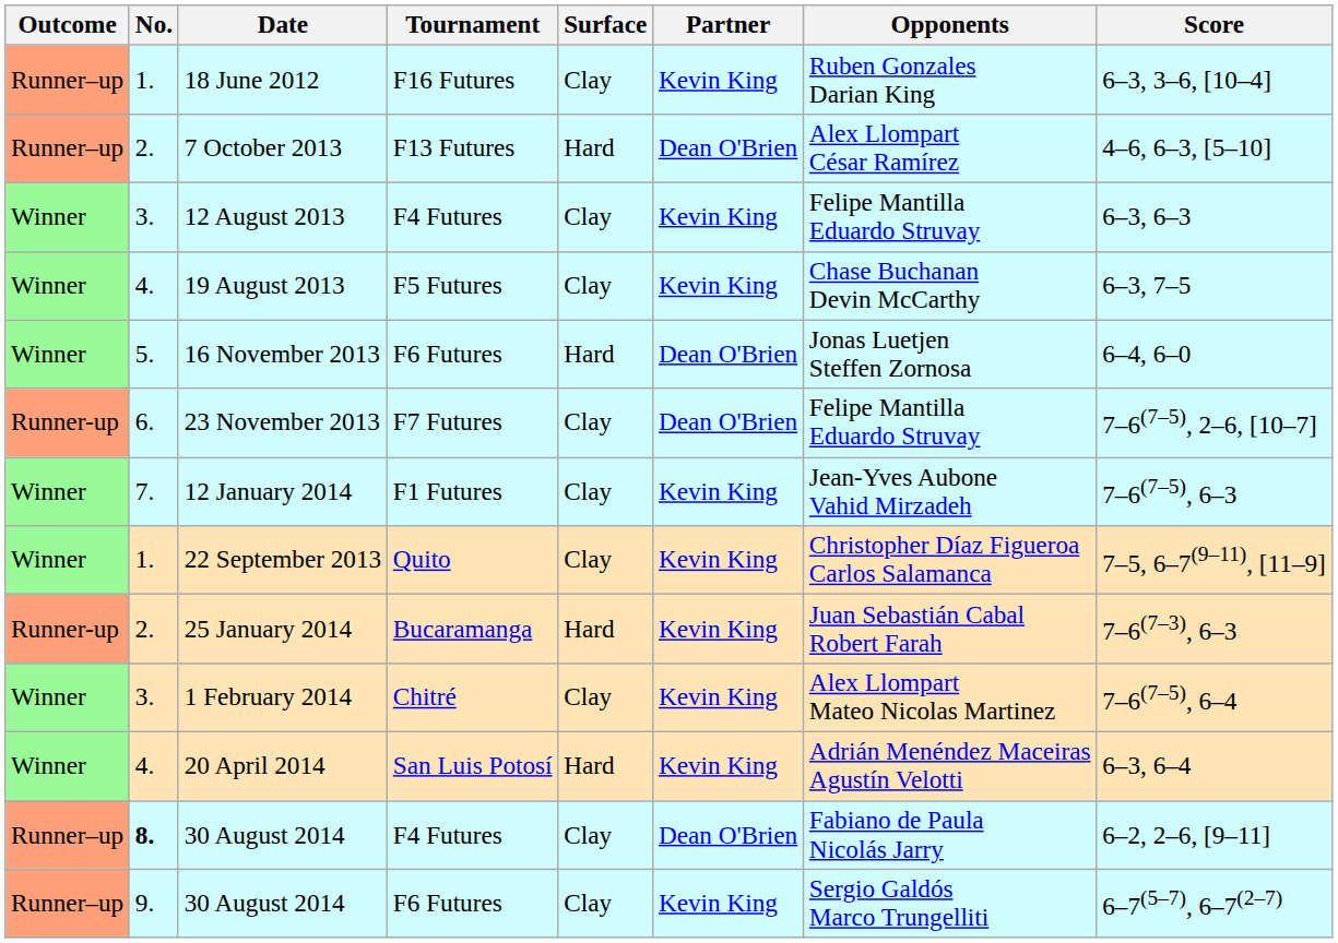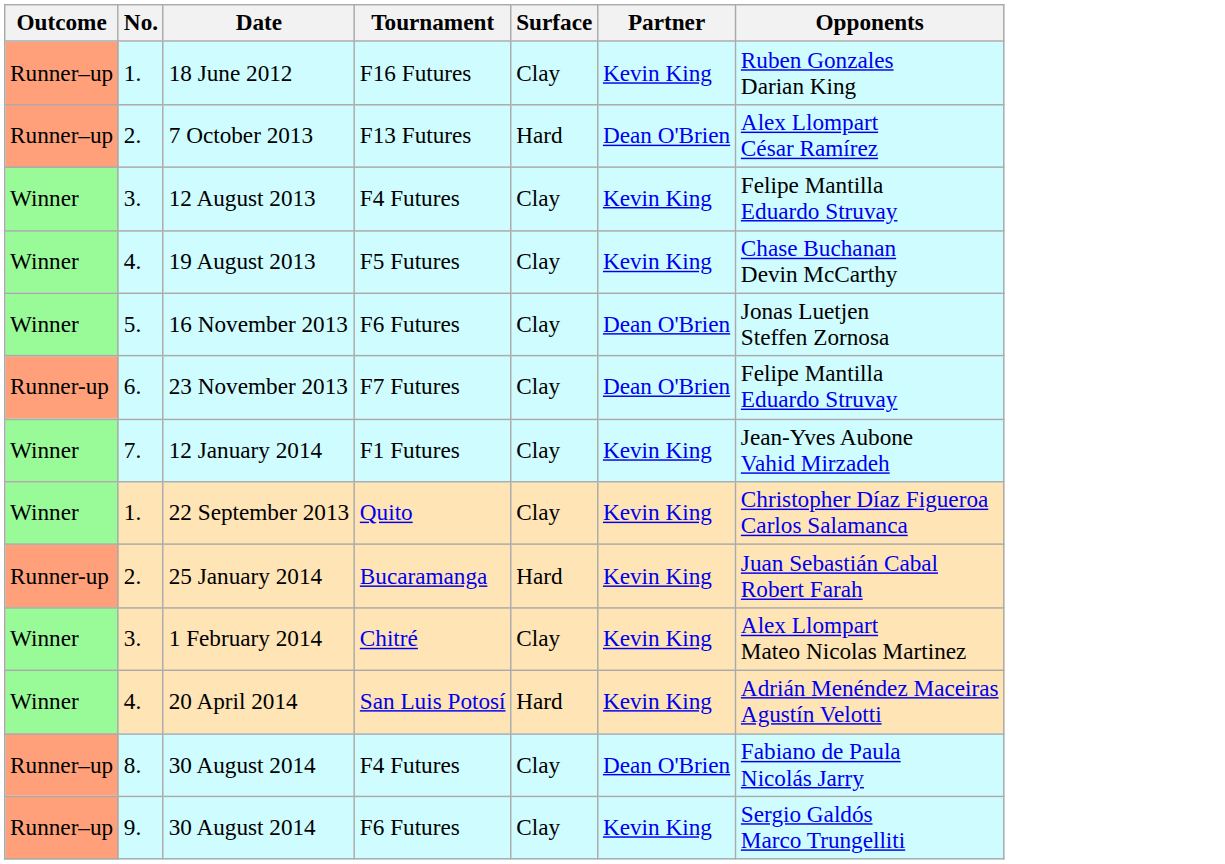- column: Score | 6–3, 3–6, [10–4] | 4–6, 6–3, [5–10] | 6–3, 6–3 | 6–3, 7–5 | 6–4, 6–0 | 7–6(7–5), 2–6, [10–7] | 7–6(7–5), 6–3 | 7–5, 6–7(9–11), [11–9] | 7–6(7–3), 6–3 | 7–6(7–5), 6–4 | 6–3, 6–4 | 6–2, 2–6, [9–11] | 6–7(5–7), 6–7(2–7)
16 November 2013 | Surface: Hard -> Clay
30 August 2014 / F4 Futures | No.: bold -> normal
